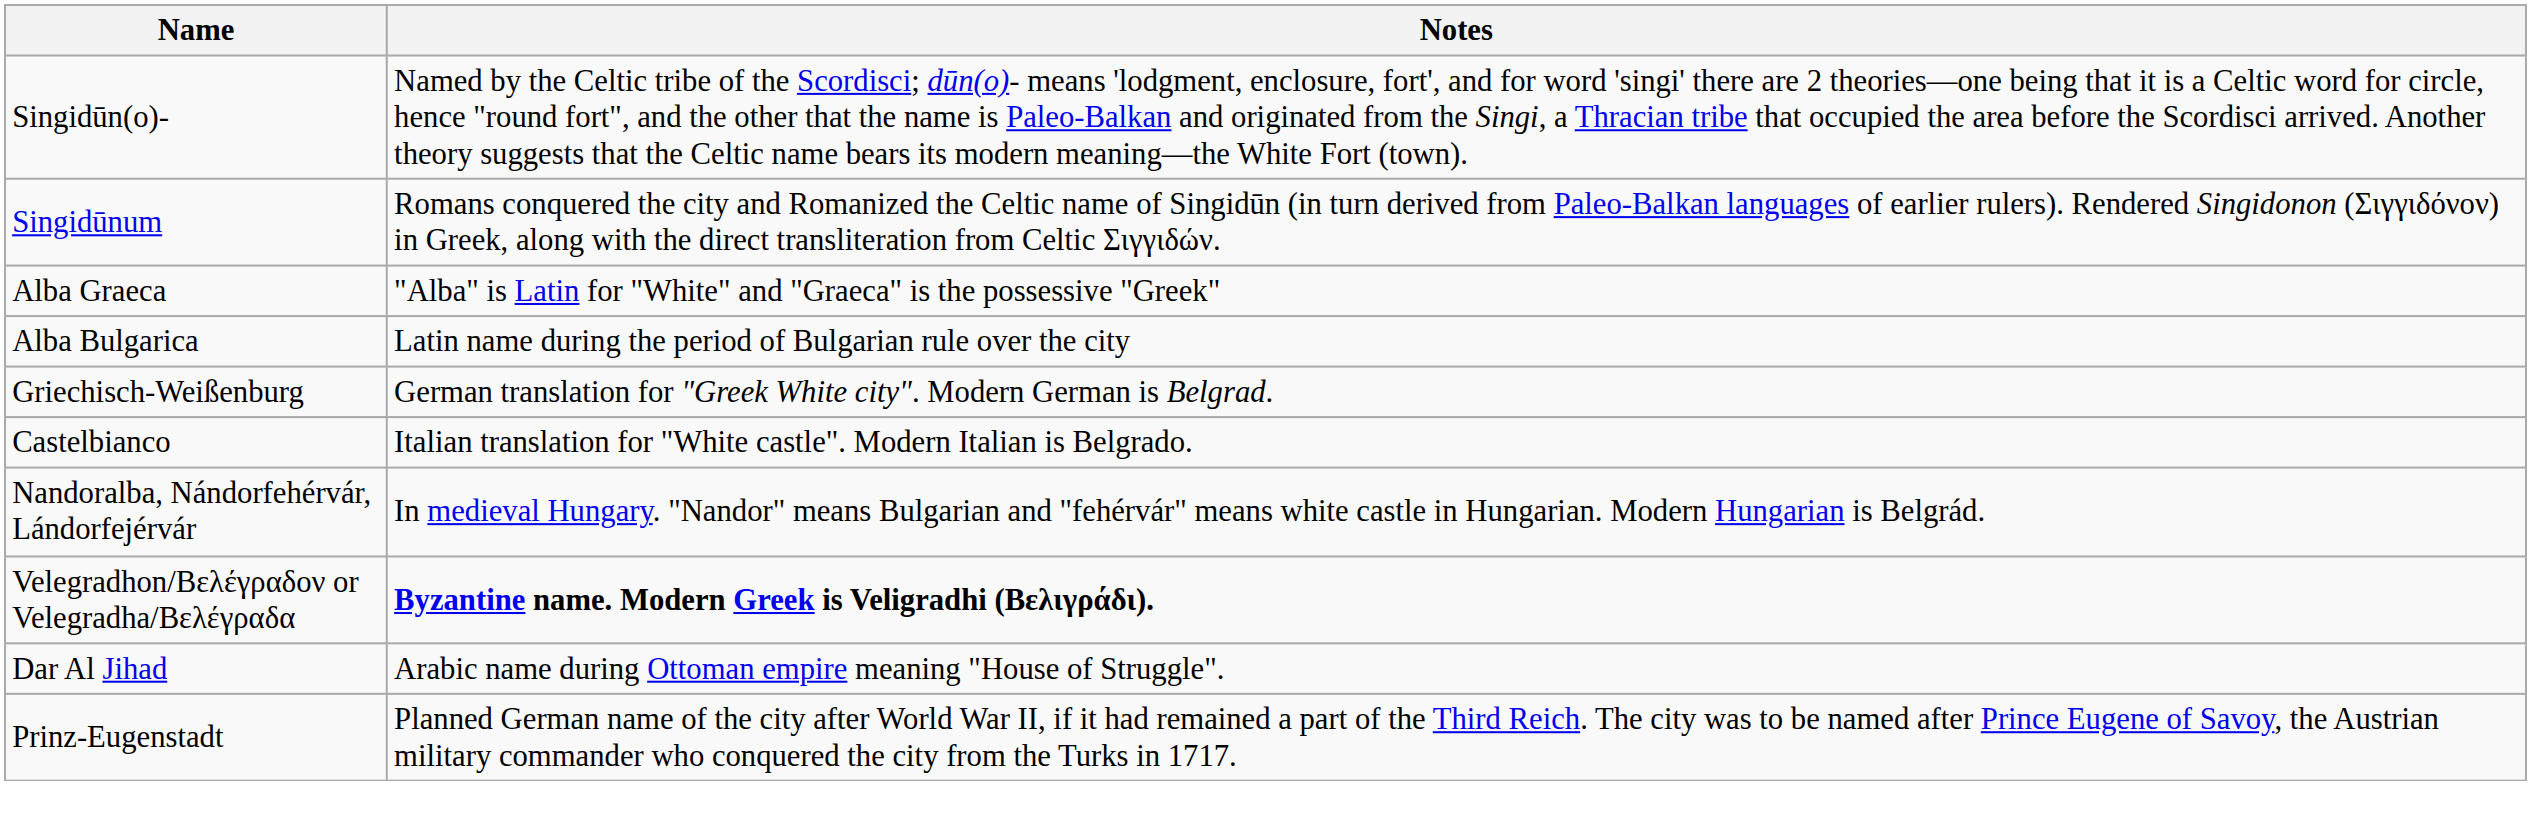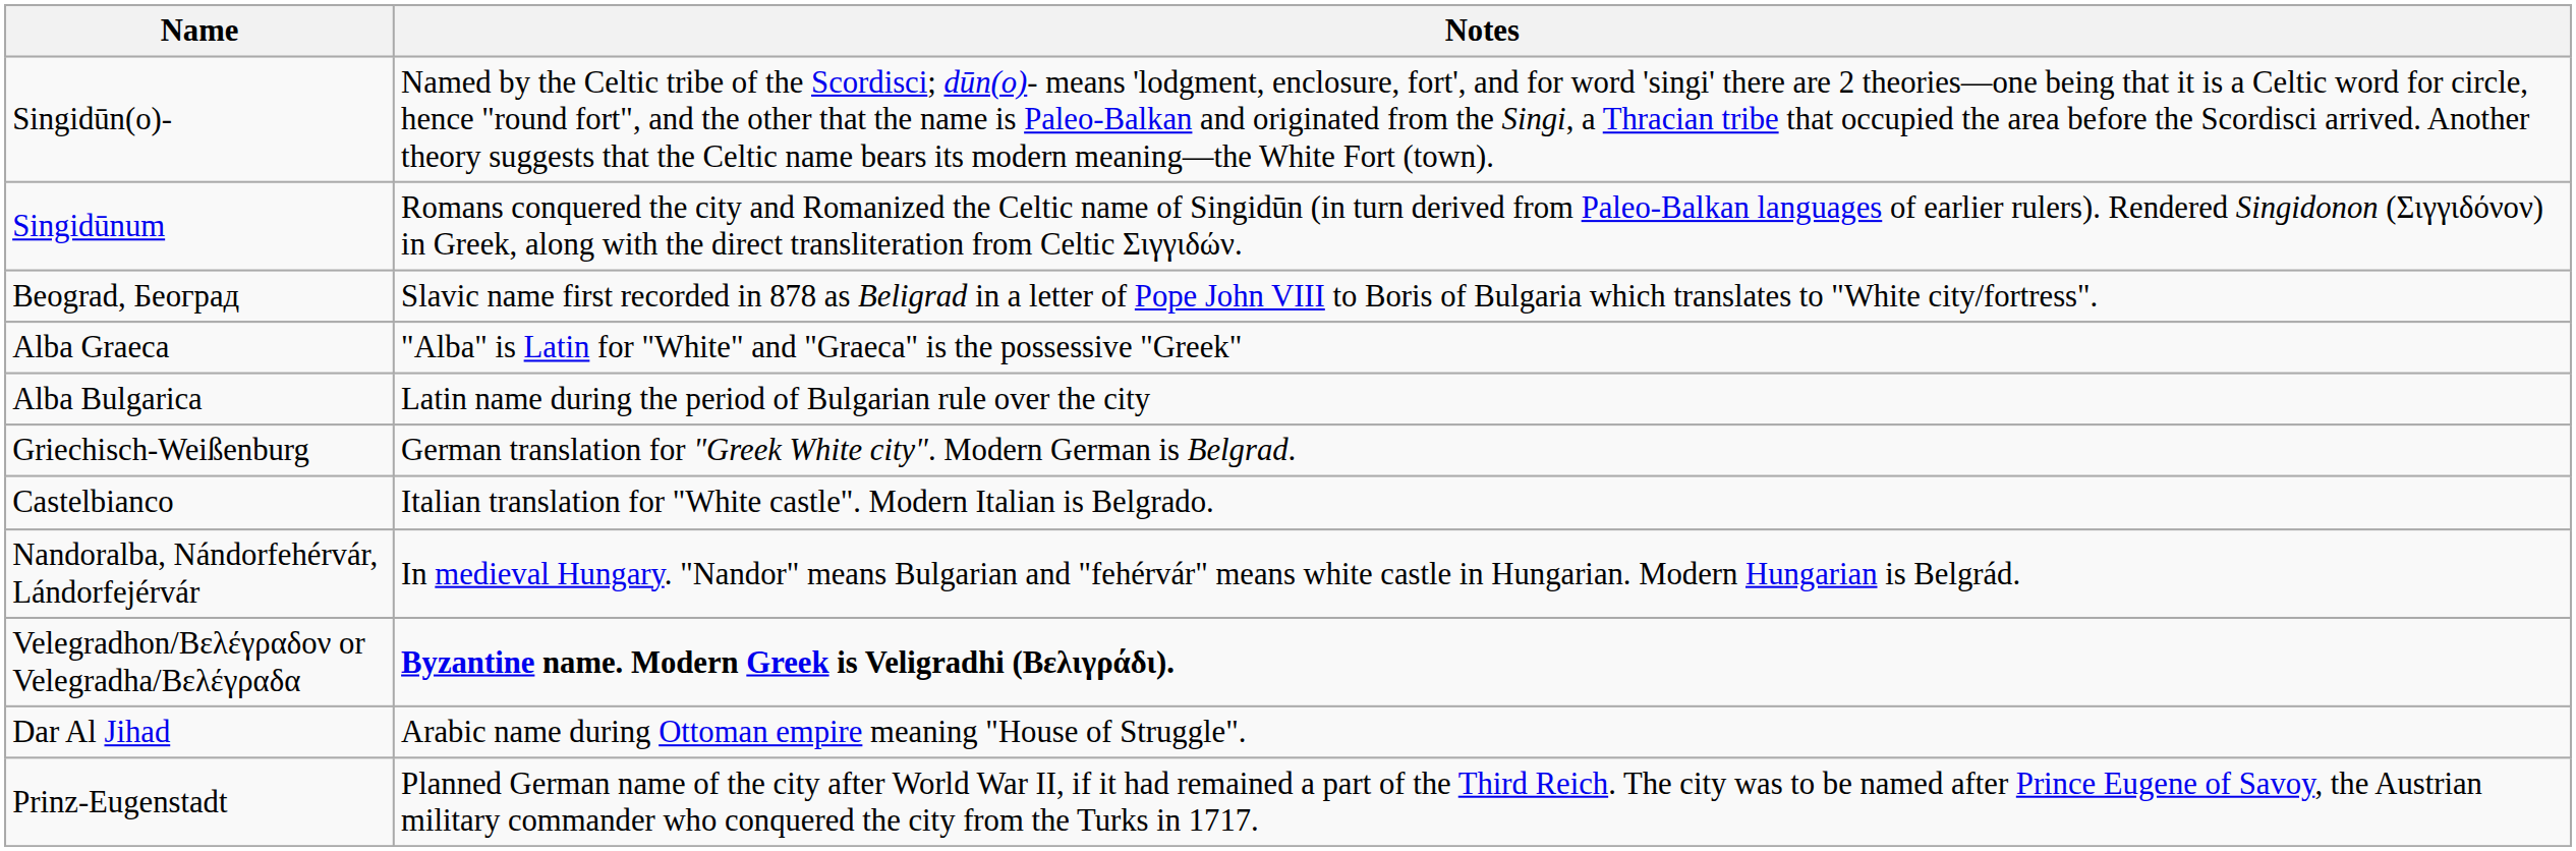+ row: Beograd, Београд | Slavic name first recorded in 878 as Beligrad in a letter of Pope John VIII to Boris of Bulgaria which translates to "White city/fortress".
